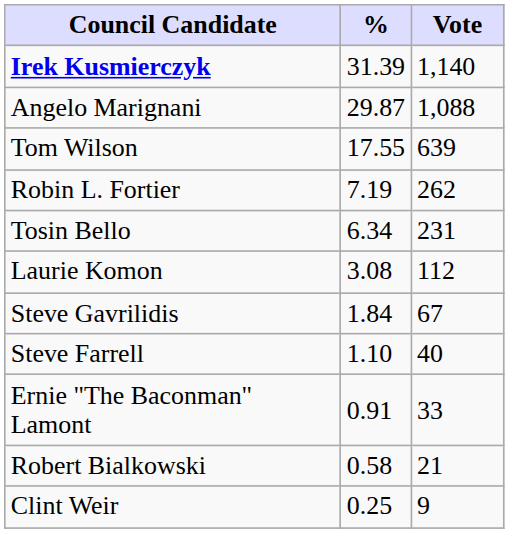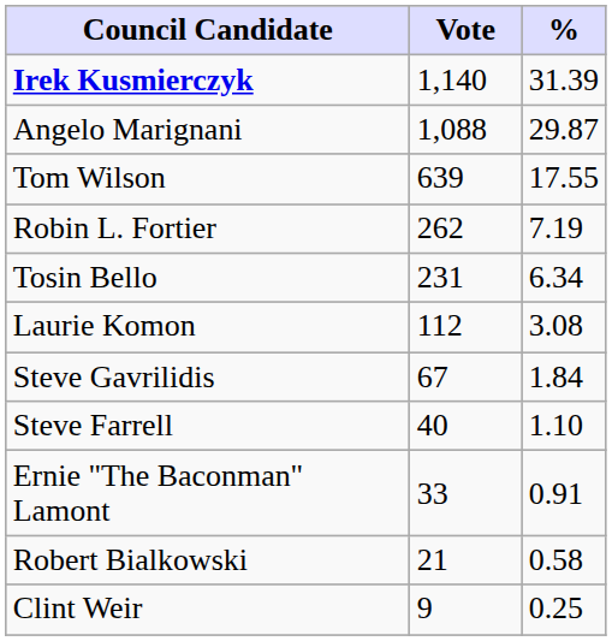columns swapped: Vote <-> %
